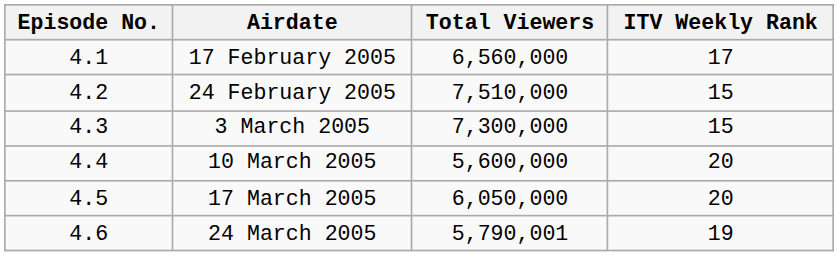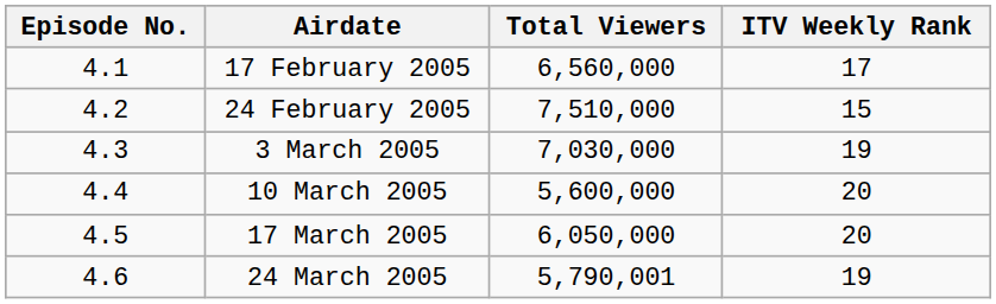3 March 2005 | Total Viewers: 7,300,000 -> 7,030,000
3 March 2005 | ITV Weekly Rank: 15 -> 19
